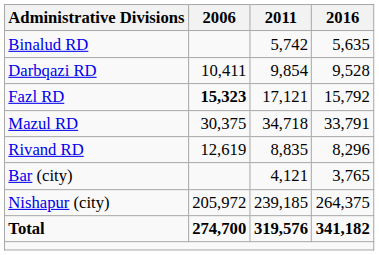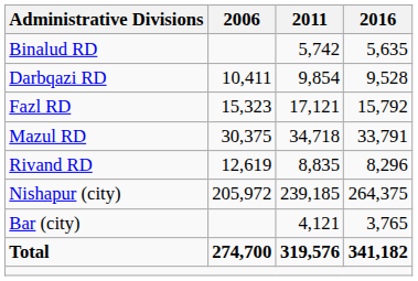Fazl RD | 2006: bold -> normal
rows swapped: Bar (city) <-> Nishapur (city)
